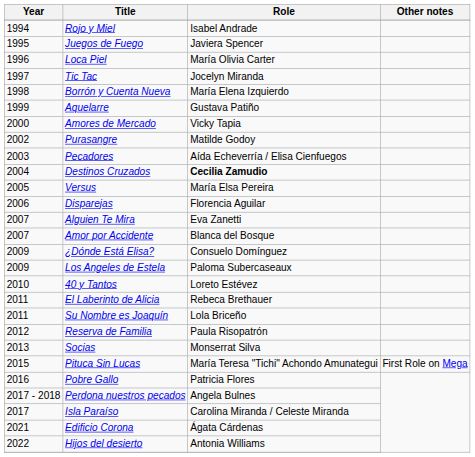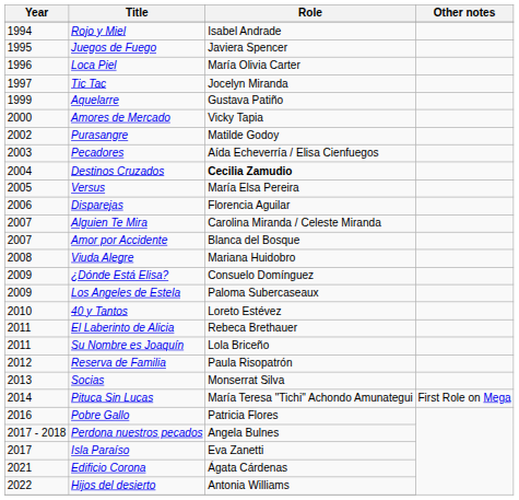- row: 1998 | Borrón y Cuenta Nueva | María Elena Izquierdo
Alguien Te Mira | Role: Eva Zanetti -> Carolina Miranda / Celeste Miranda
+ row: 2008 | Viuda Alegre | Mariana Huidobro
Pituca Sin Lucas | Year: 2015 -> 2014
Isla Paraíso | Role: Carolina Miranda / Celeste Miranda -> Eva Zanetti
